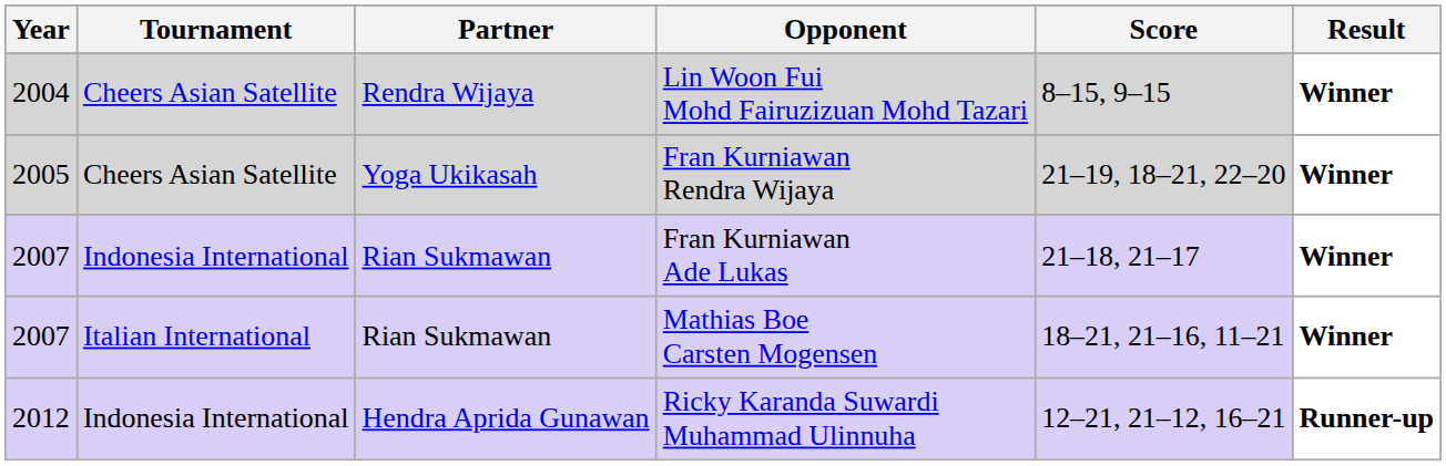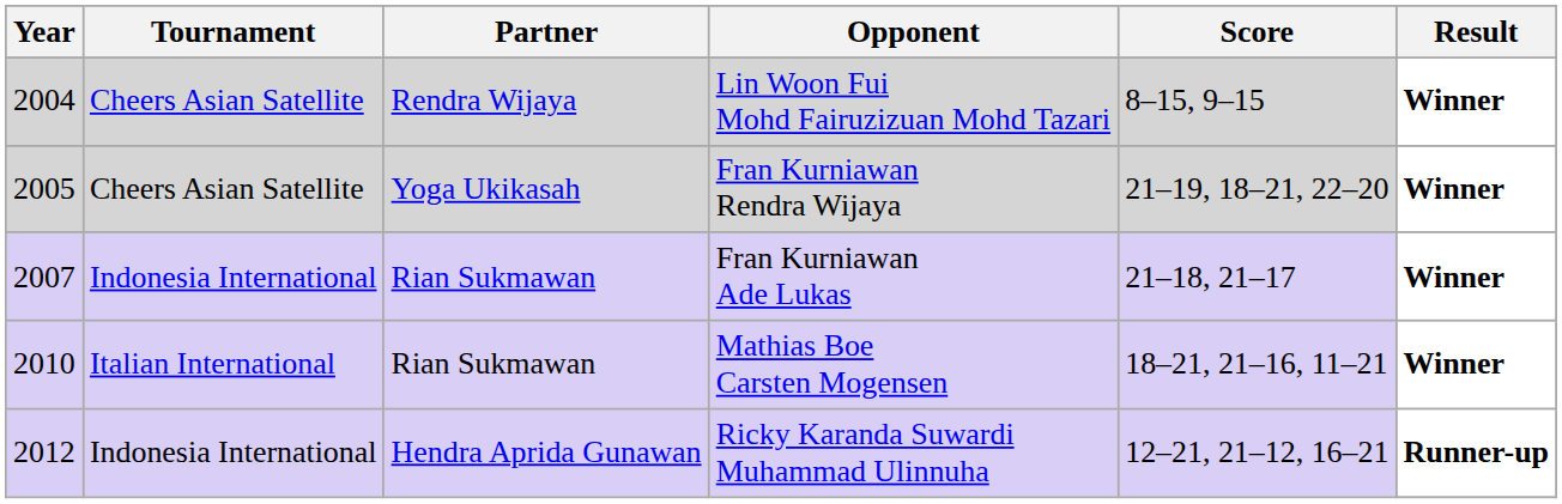Mathias Boe Carsten Mogensen | Year: 2007 -> 2010
